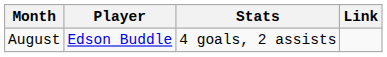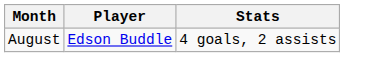- column: Link
